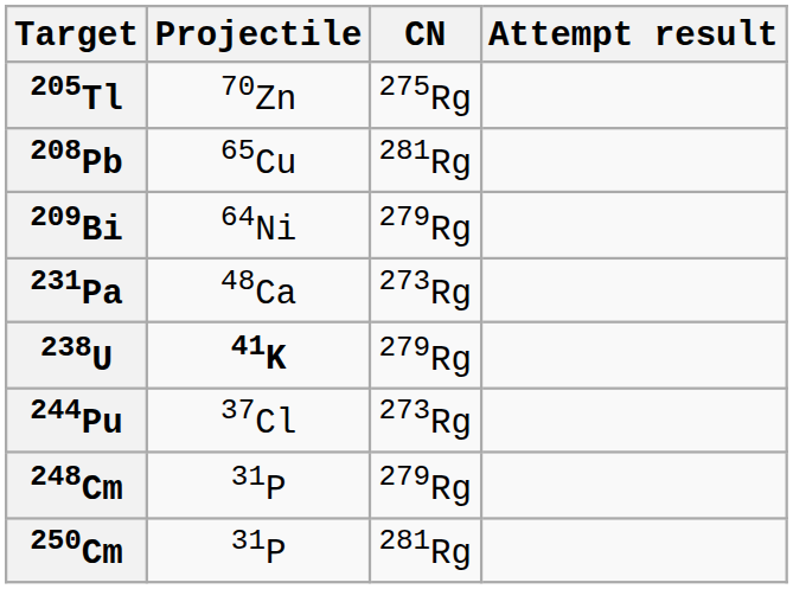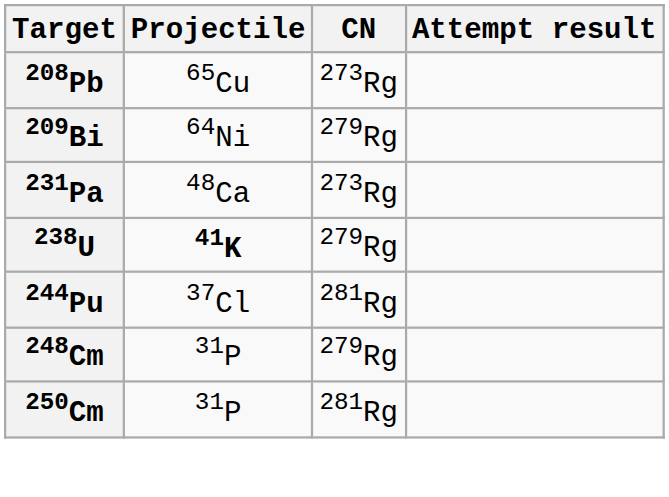- row: 205Tl | 70Zn | 275Rg
208Pb | CN: 281Rg -> 273Rg
244Pu | CN: 273Rg -> 281Rg
